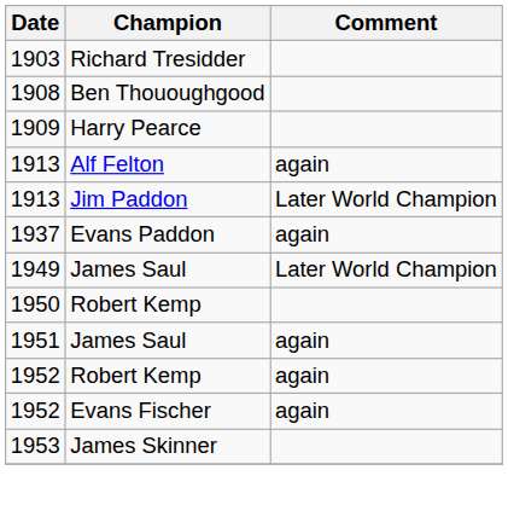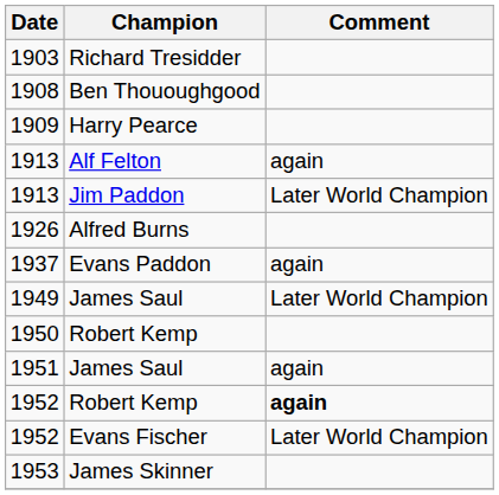+ row: 1926 | Alfred Burns
1952 / Robert Kemp | Comment: normal -> bold
1952 / Evans Fischer | Comment: again -> Later World Champion
